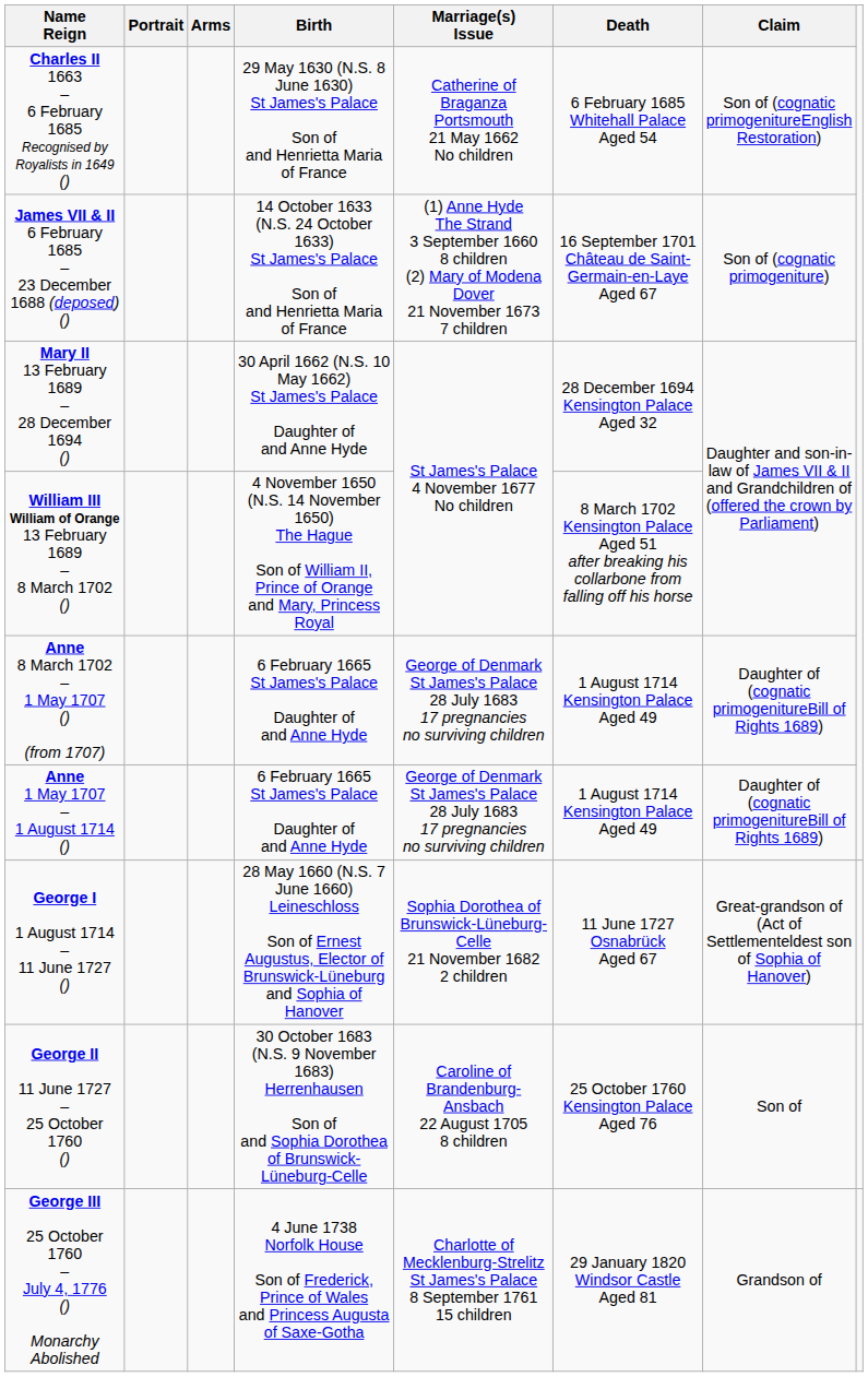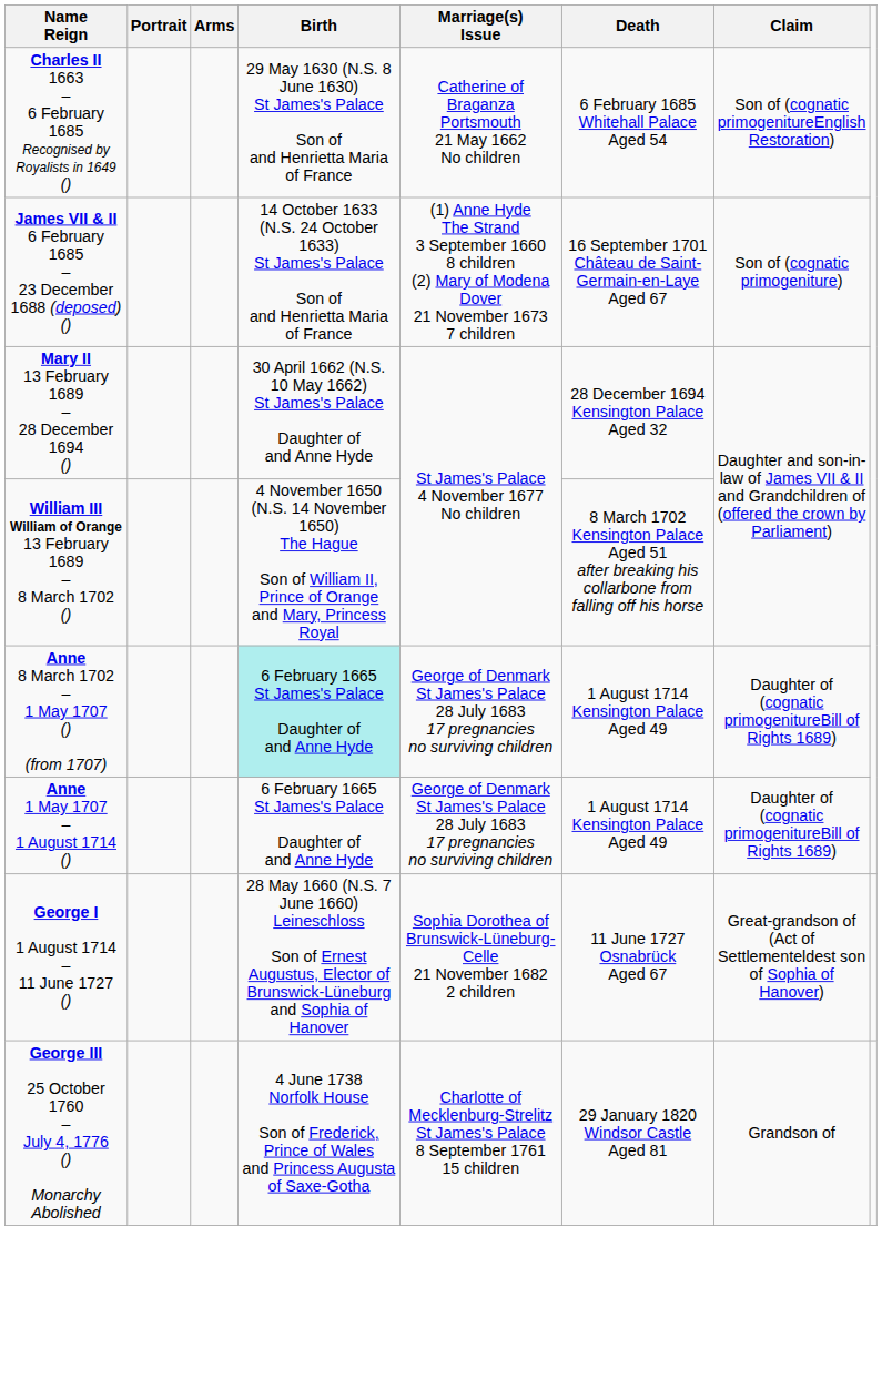Anne 8 March 1702 – 1 May 1707 () (from 1707) | Birth: no background -> paleturquoise background
- row: George II 11 June 1727 – 25 October 1760 () | 30 October 1683 (N.S. 9 November 1683) Herrenhausen Son of and Sophia Dorothea of Brunswick-Lüneburg-Celle | Caroline of Brandenburg-Ansbach 22 August 1705 8 children | 25 October 1760 Kensington Palace Aged 76 | Son of
